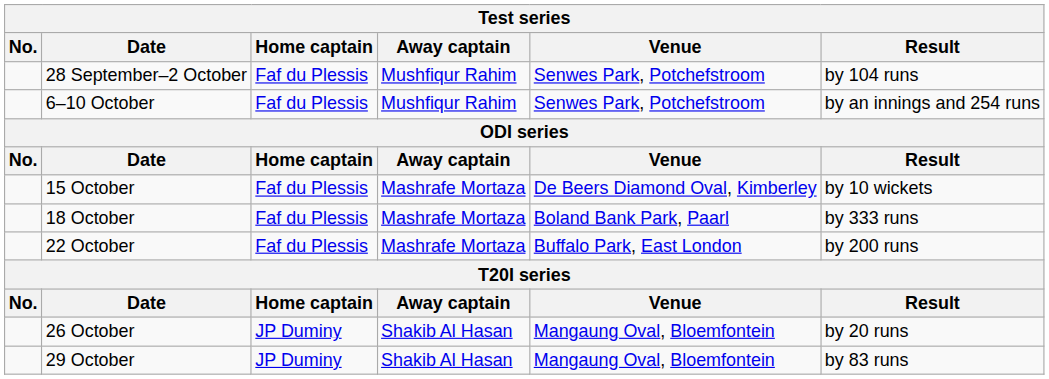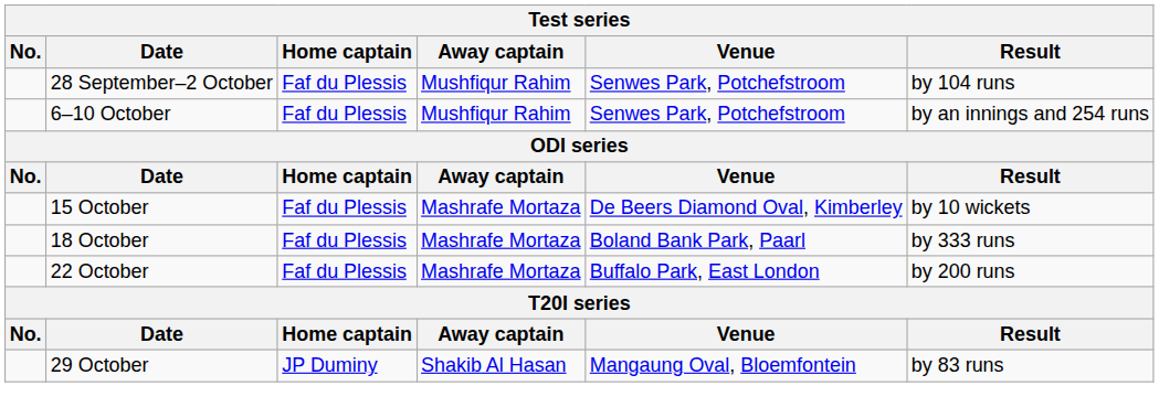- row: 26 October | JP Duminy | Shakib Al Hasan | Mangaung Oval, Bloemfontein | by 20 runs
